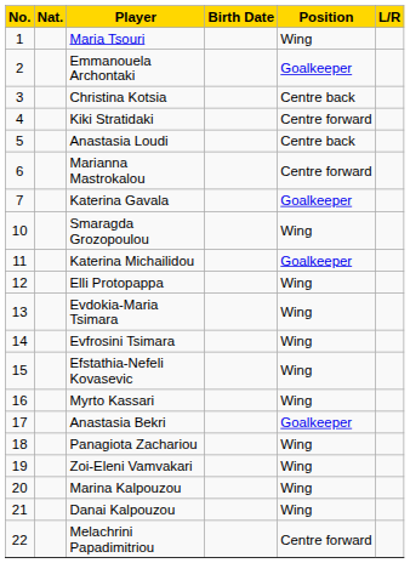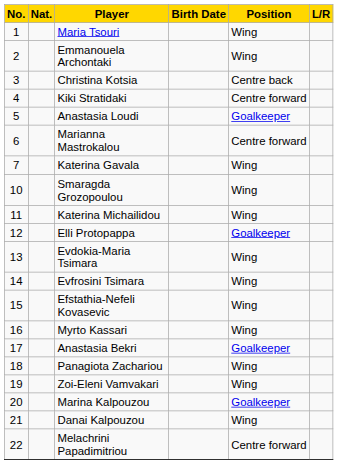Emmanouela Archontaki | Position: Goalkeeper -> Wing
Anastasia Loudi | Position: Centre back -> Goalkeeper
Katerina Gavala | Position: Goalkeeper -> Wing
Katerina Michailidou | Position: Goalkeeper -> Wing
Elli Protopappa | Position: Wing -> Goalkeeper
Marina Kalpouzou | Position: Wing -> Goalkeeper
